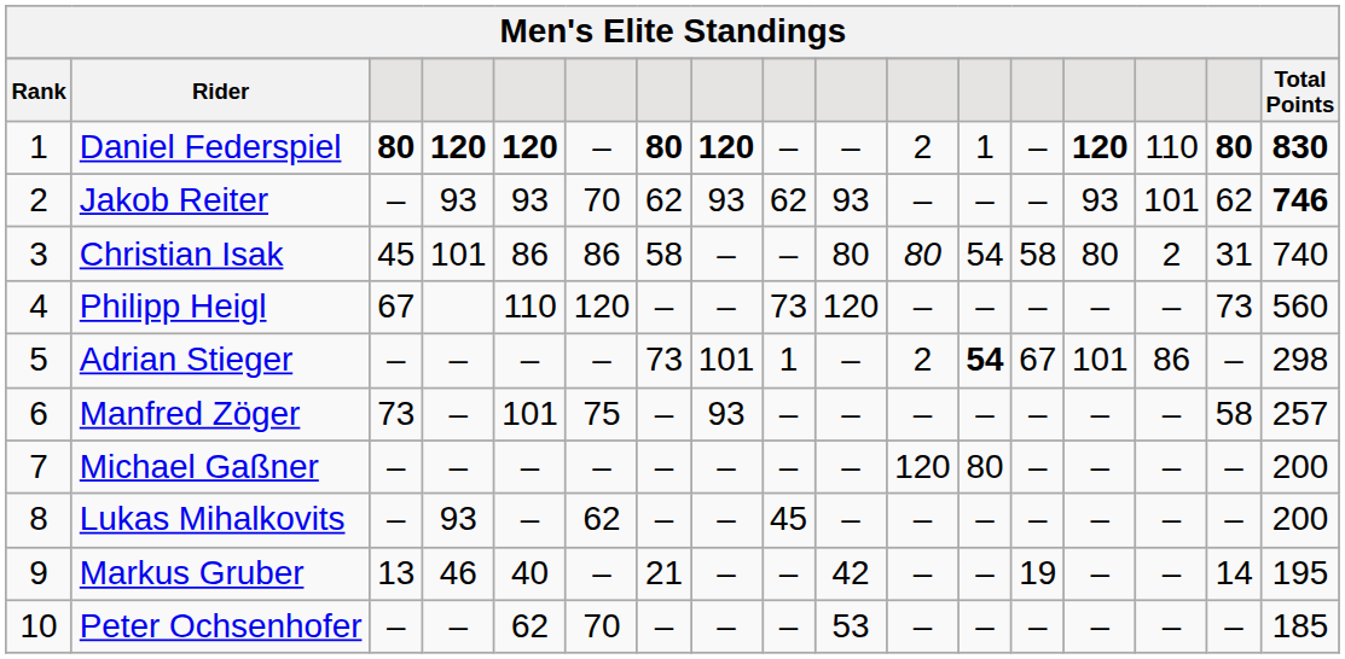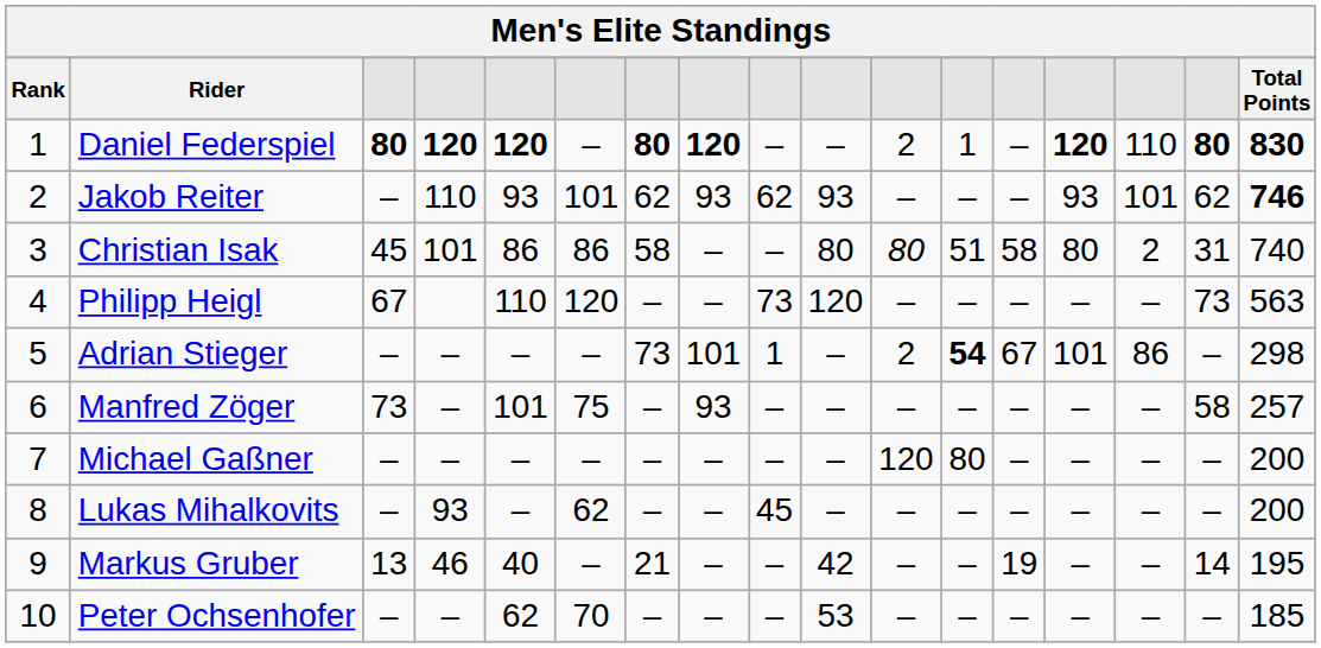Jakob Reiter | column 4: 93 -> 110
Jakob Reiter | column 6: 70 -> 101
Christian Isak | column 12: 54 -> 51
Philipp Heigl | Total Points: 560 -> 563
